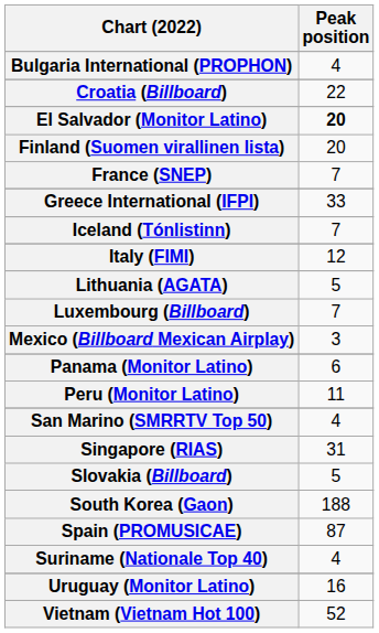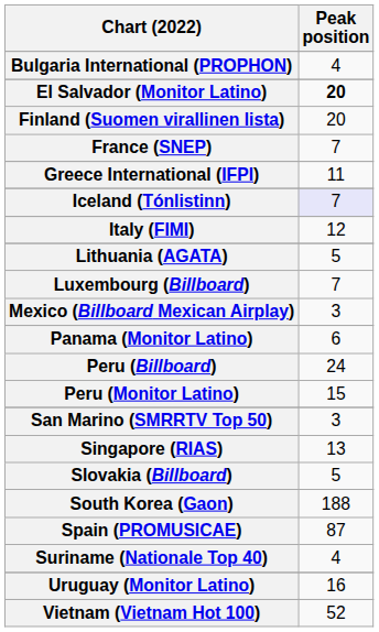- row: Croatia (Billboard) | 22
Greece International (IFPI) | Peak position: 33 -> 11
Iceland (Tónlistinn) | Peak position: no background -> lavender background
+ row: Peru (Billboard) | 24
Peru (Monitor Latino) | Peak position: 11 -> 15
San Marino (SMRRTV Top 50) | Peak position: 4 -> 3
Singapore (RIAS) | Peak position: 31 -> 13
